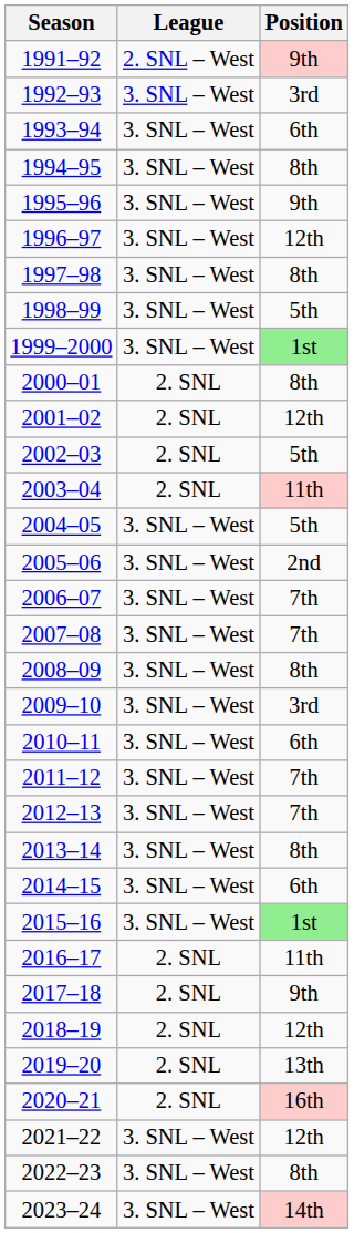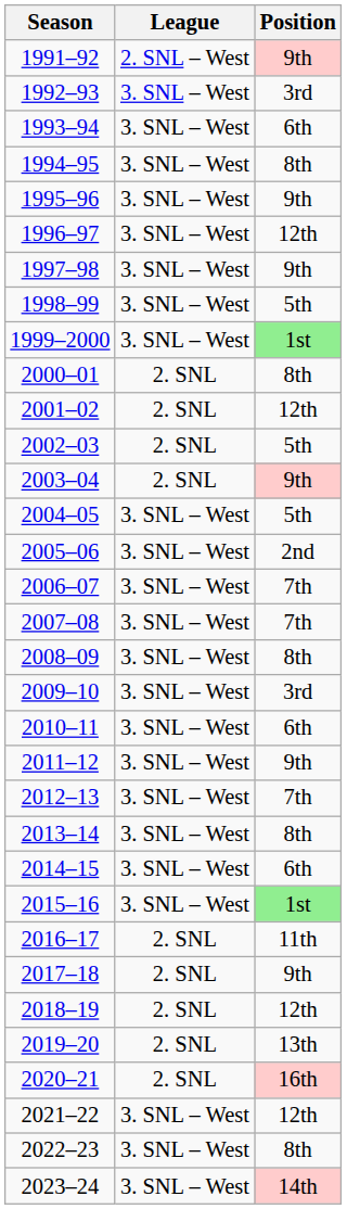1997–98 | Position: 8th -> 9th
2003–04 | Position: 11th -> 9th
2011–12 | Position: 7th -> 9th
